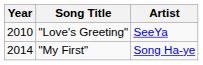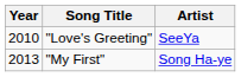"My First" | Year: 2014 -> 2013
